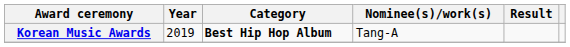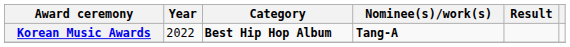Korean Music Awards | Year: 2019 -> 2022
Korean Music Awards | Nominee(s)/work(s): normal -> bold
